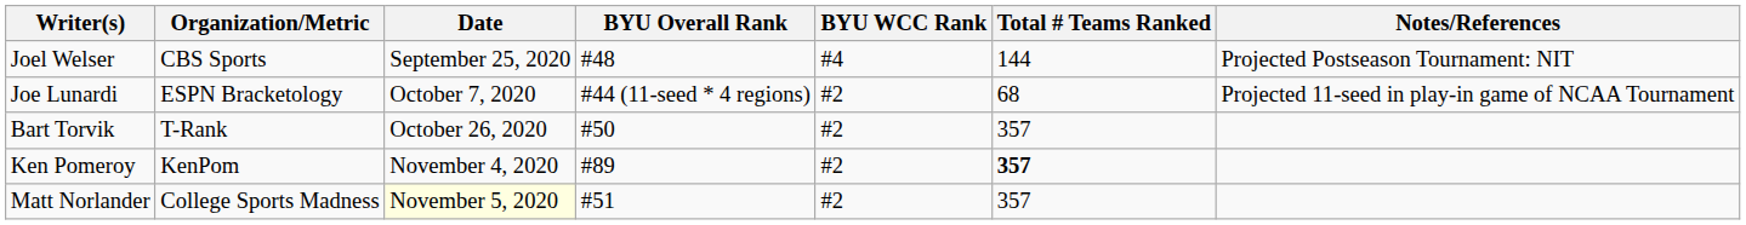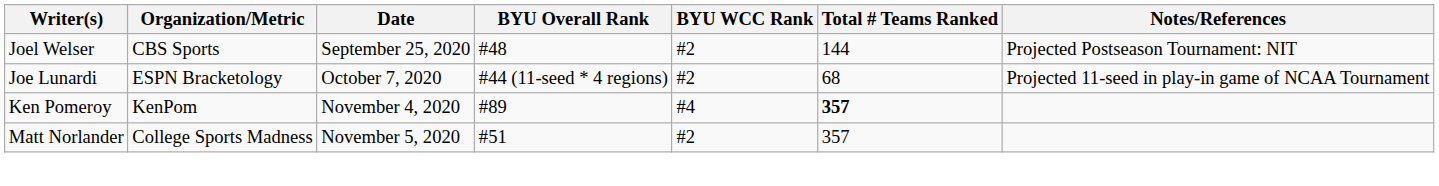Joel Welser | BYU WCC Rank: #4 -> #2
- row: Bart Torvik | T-Rank | October 26, 2020 | #50 | #2 | 357
Ken Pomeroy | BYU WCC Rank: #2 -> #4
Matt Norlander | Date: lightyellow background -> no background
